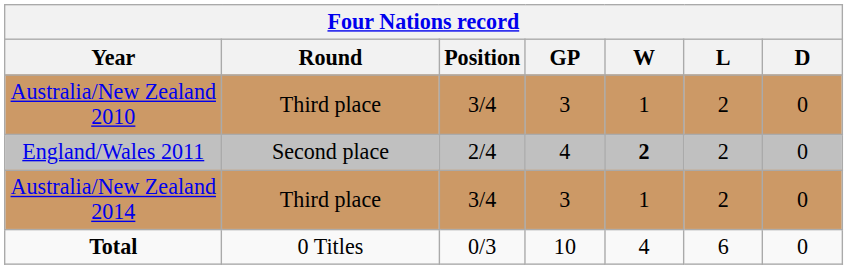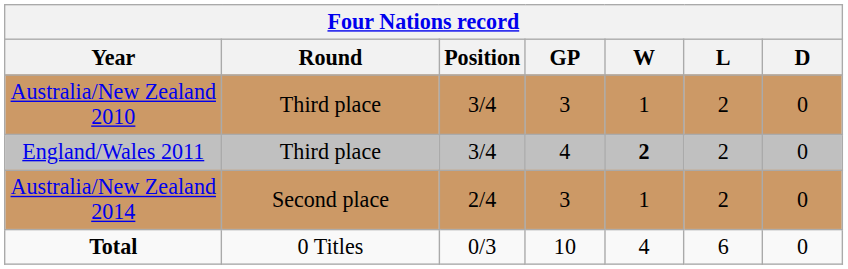England/Wales 2011 | Round: Second place -> Third place
England/Wales 2011 | Position: 2/4 -> 3/4
Australia/New Zealand 2014 | Round: Third place -> Second place
Australia/New Zealand 2014 | Position: 3/4 -> 2/4
